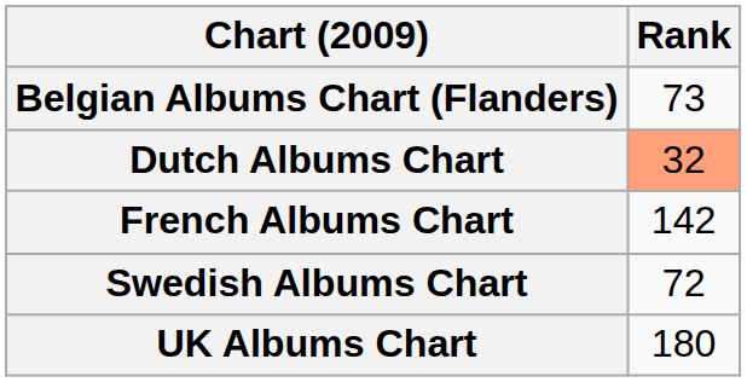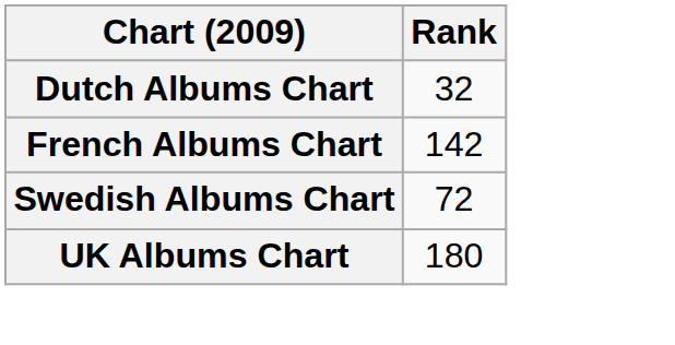- row: Belgian Albums Chart (Flanders) | 73
Dutch Albums Chart | Rank: lightsalmon background -> no background
